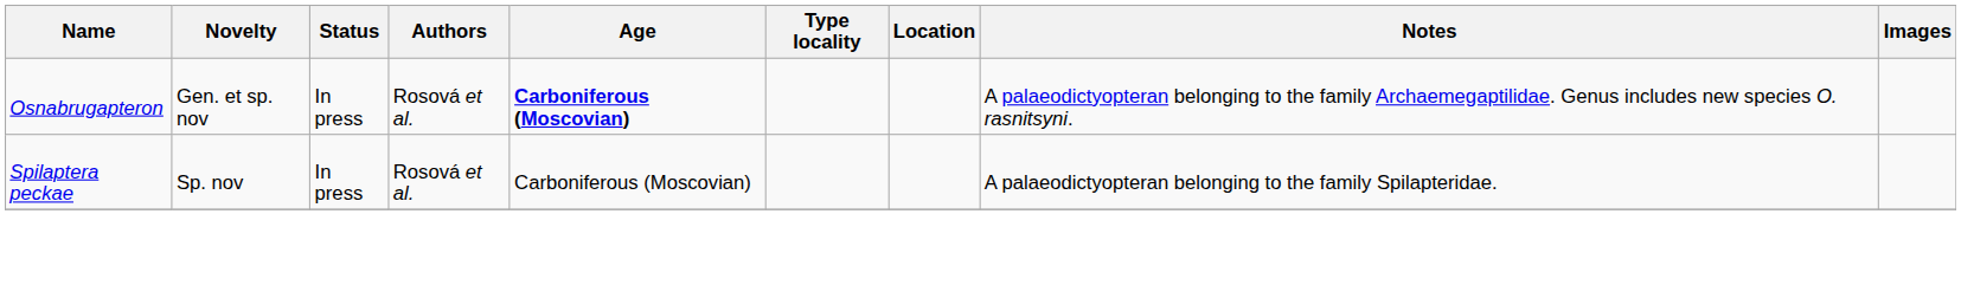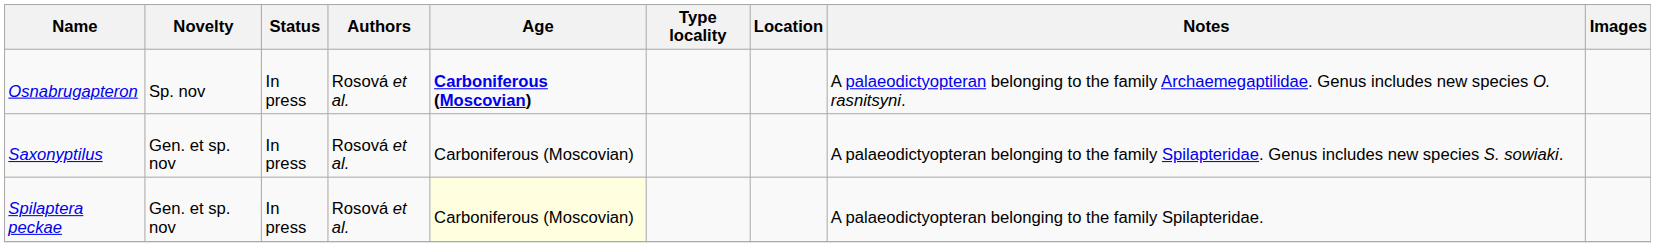Osnabrugapteron | Novelty: Gen. et sp. nov -> Sp. nov
+ row: Saxonyptilus | Gen. et sp. nov | In press | Rosová et al. | Carboniferous (Moscovian) | A palaeodictyopteran belonging to the family Spilapteridae. Genus includes new species S. sowiaki.
Spilaptera peckae | Novelty: Sp. nov -> Gen. et sp. nov
Spilaptera peckae | Age: no background -> lightyellow background
